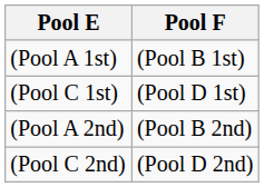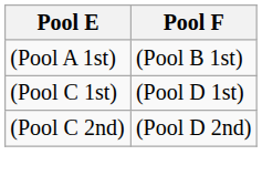- row: (Pool A 2nd) | (Pool B 2nd)
